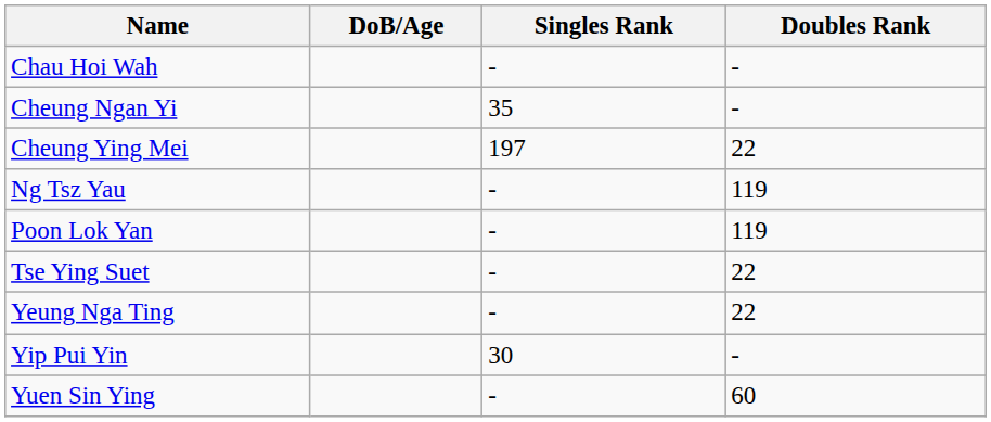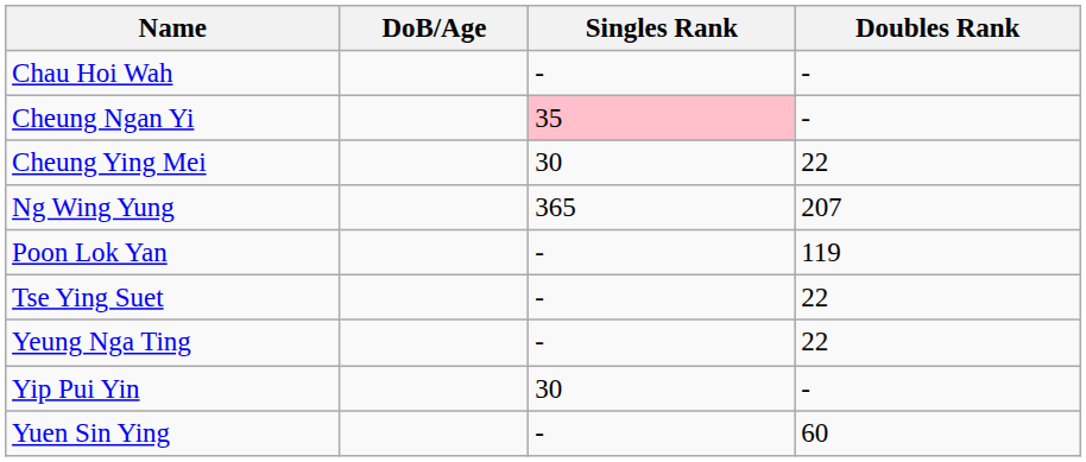Cheung Ngan Yi | Singles Rank: no background -> pink background
Cheung Ying Mei | Singles Rank: 197 -> 30
- row: Ng Tsz Yau | - | 119
+ row: Ng Wing Yung | 365 | 207
